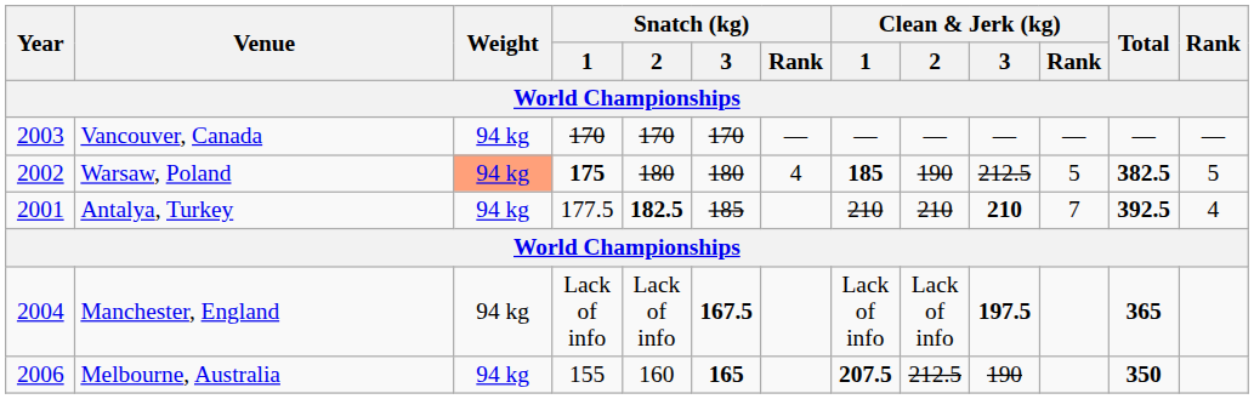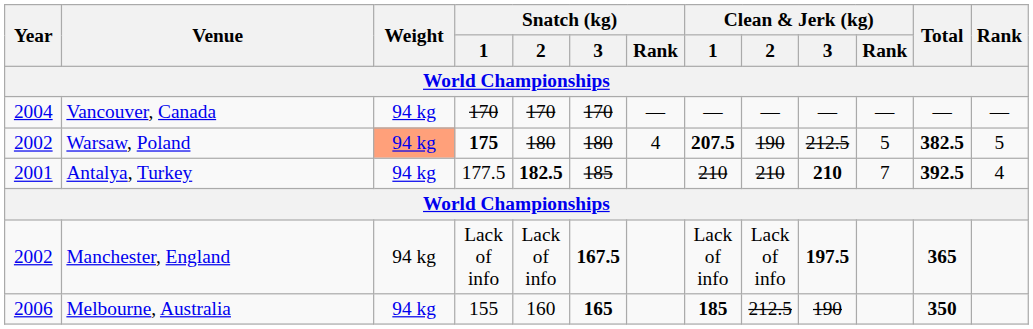Vancouver, Canada | Year: 2003 -> 2004
Warsaw, Poland | Clean & Jerk (kg) / 1: 185 -> 207.5
Manchester, England | Year: 2004 -> 2002
Melbourne, Australia | Clean & Jerk (kg) / 1: 207.5 -> 185
